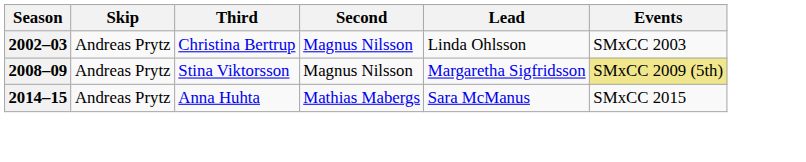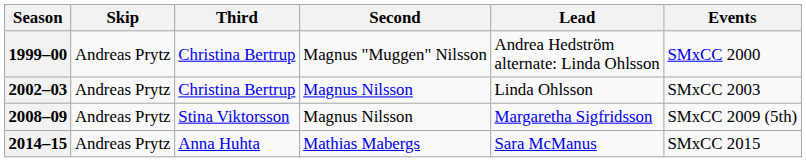+ row: 1999–00 | Andreas Prytz | Christina Bertrup | Magnus "Muggen" Nilsson | Andrea Hedström alternate: Linda Ohlsson | SMxCC 2000
2008–09 | Events: khaki background -> no background
